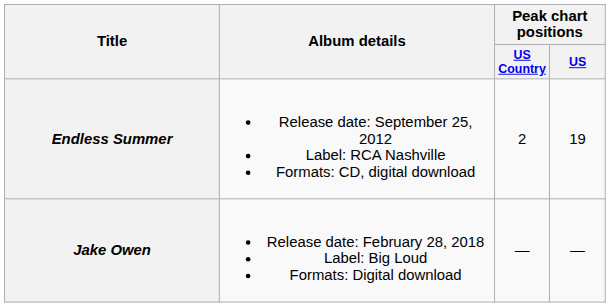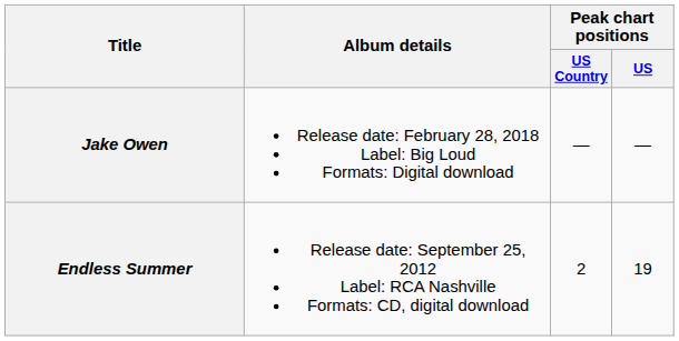rows swapped: Endless Summer <-> Jake Owen
